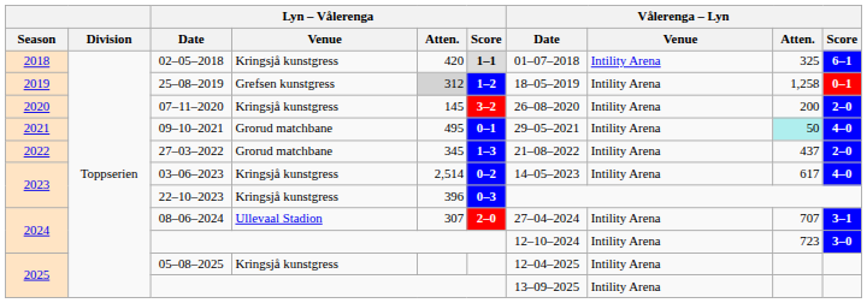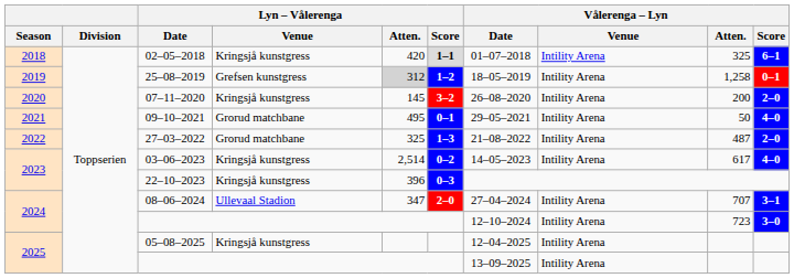09–10–2021 | Vålerenga – Lyn / Atten.: paleturquoise background -> no background
27–03–2022 | Lyn – Vålerenga / Atten.: 345 -> 325
27–03–2022 | Vålerenga – Lyn / Atten.: 437 -> 487
08–06–2024 | Lyn – Vålerenga / Atten.: 307 -> 347
